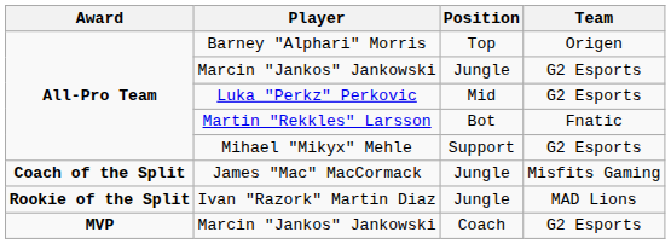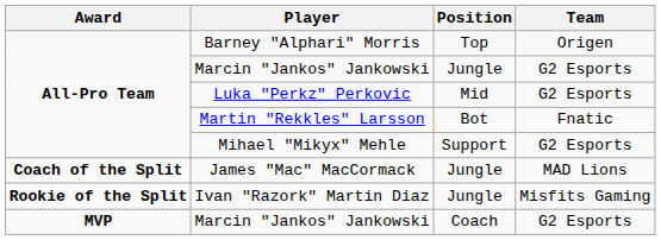James "Mac" MacCormack | Team: Misfits Gaming -> MAD Lions
Ivan "Razork" Martin Diaz | Team: MAD Lions -> Misfits Gaming
